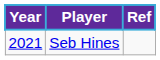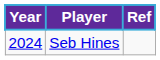Seb Hines | Year: 2021 -> 2024
